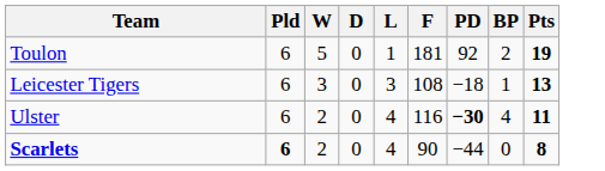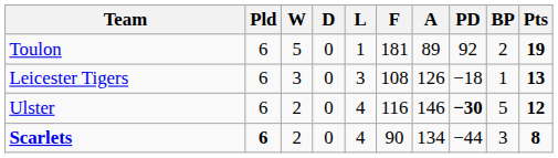+ column: A | 89 | 126 | 146 | 134
Ulster | BP: 4 -> 5
Ulster | Pts: 11 -> 12
Scarlets | BP: 0 -> 3
